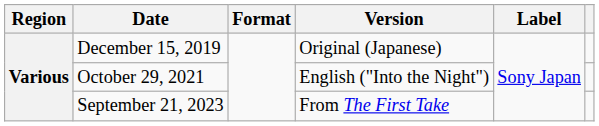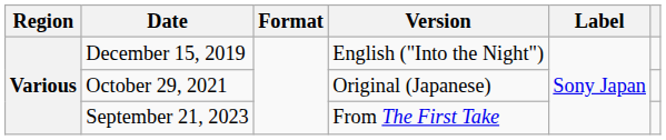December 15, 2019 | Version: Original (Japanese) -> English ("Into the Night")
October 29, 2021 | Version: English ("Into the Night") -> Original (Japanese)
